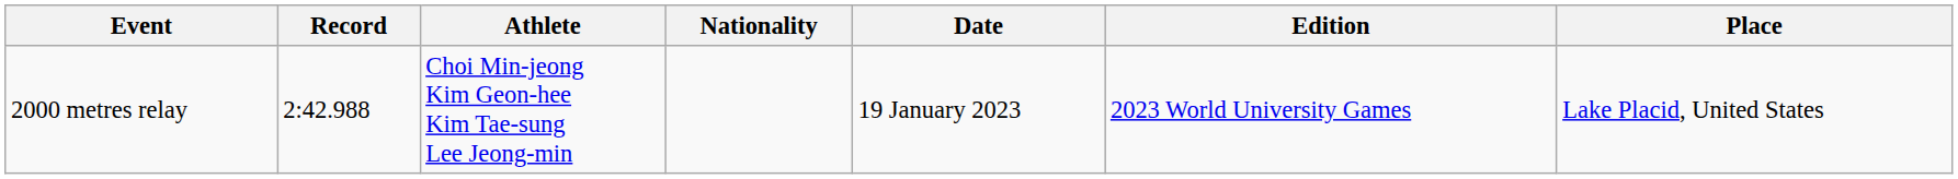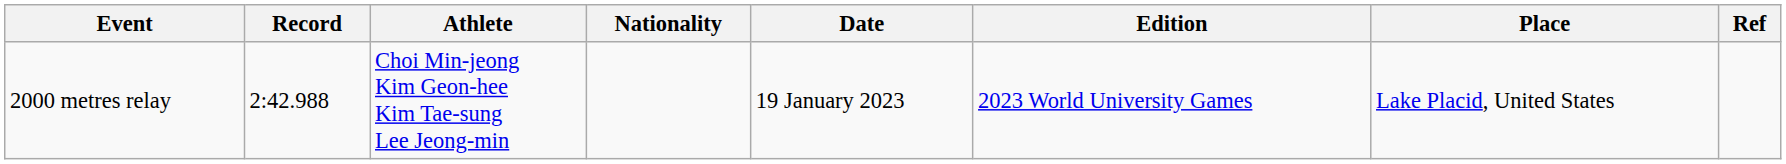+ column: Ref
